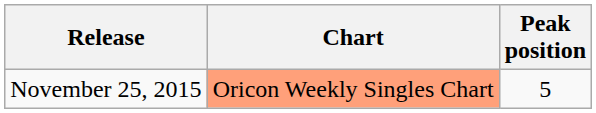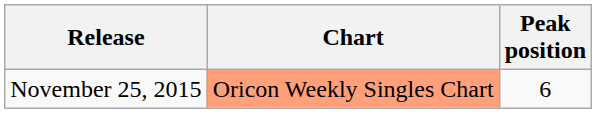November 25, 2015 | Peak position: 5 -> 6
